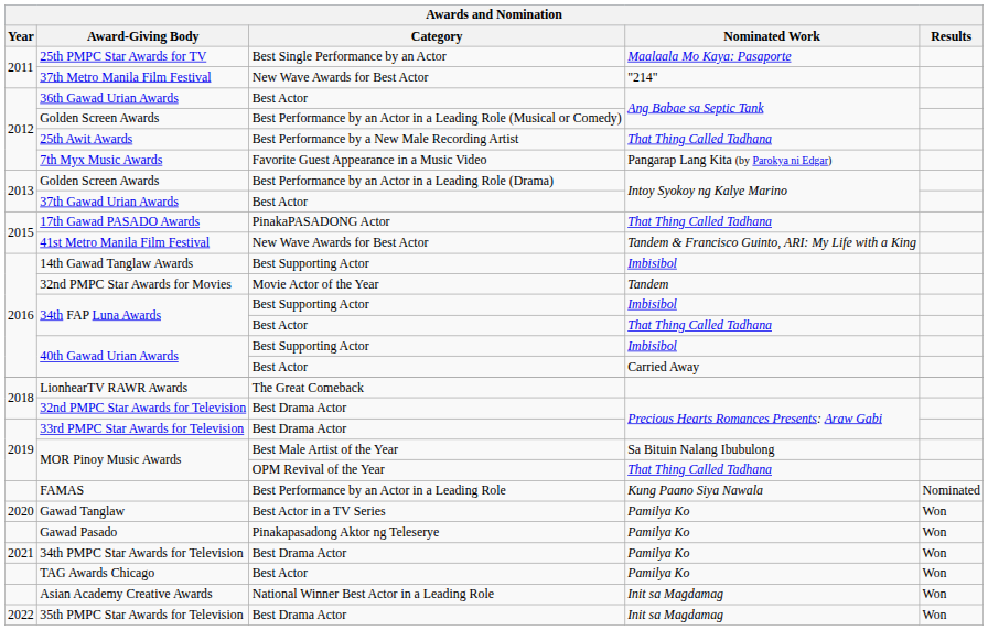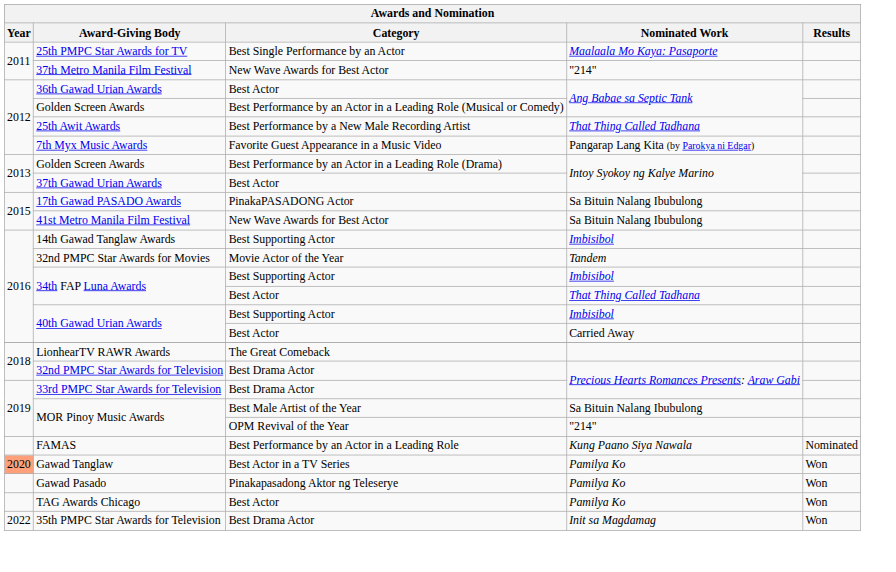17th Gawad PASADO Awards | Nominated Work: That Thing Called Tadhana -> Sa Bituin Nalang Ibubulong
41st Metro Manila Film Festival | Nominated Work: Tandem & Francisco Guinto, ARI: My Life with a King -> Sa Bituin Nalang Ibubulong
MOR Pinoy Music Awards / OPM Revival of the Year | Nominated Work: That Thing Called Tadhana -> "214"
Gawad Tanglaw | Year: no background -> lightsalmon background
- row: 2021 | 34th PMPC Star Awards for Television | Best Drama Actor | Pamilya Ko | Won
- row: Asian Academy Creative Awards | National Winner Best Actor in a Leading Role | Init sa Magdamag | Won
